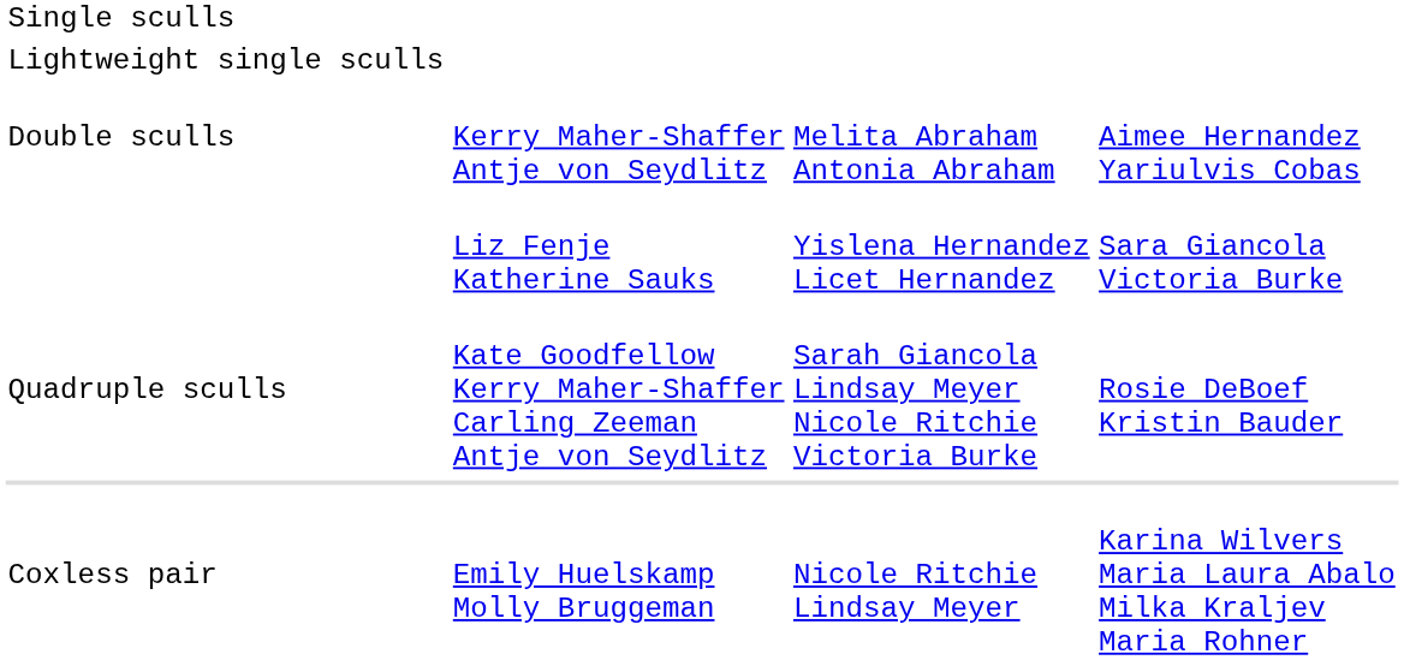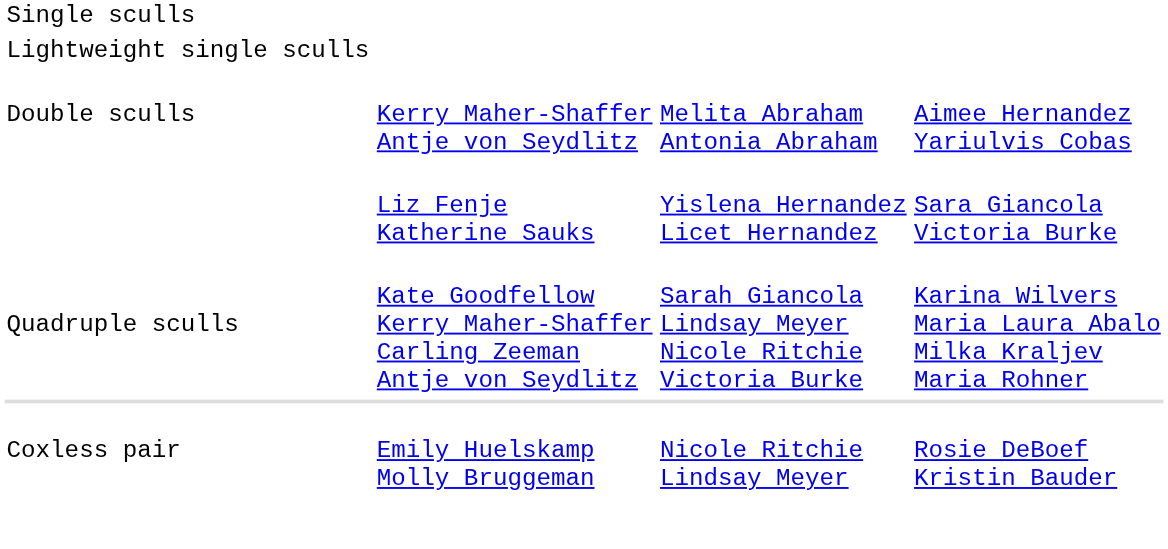Quadruple sculls | column 4: Rosie DeBoef Kristin Bauder -> Karina Wilvers Maria Laura Abalo Milka Kraljev Maria Rohner
Coxless pair | column 4: Karina Wilvers Maria Laura Abalo Milka Kraljev Maria Rohner -> Rosie DeBoef Kristin Bauder
